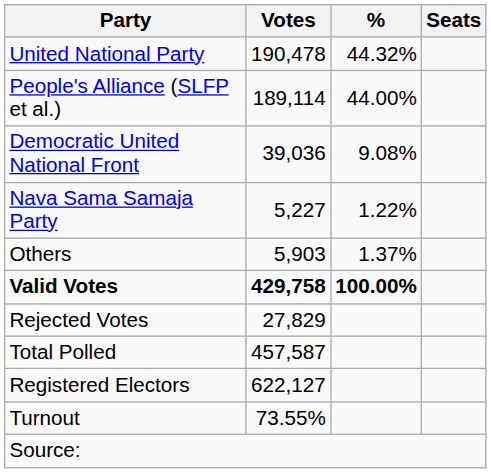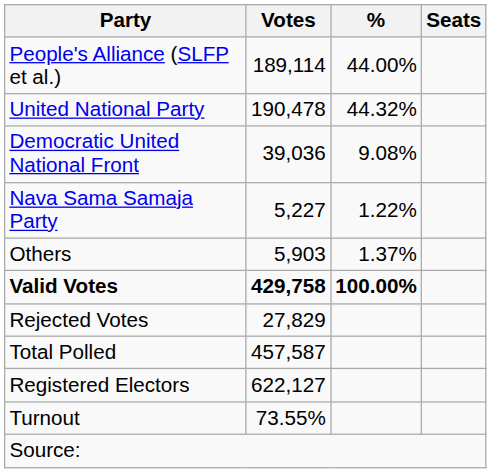rows swapped: United National Party <-> People's Alliance (SLFP et al.)
